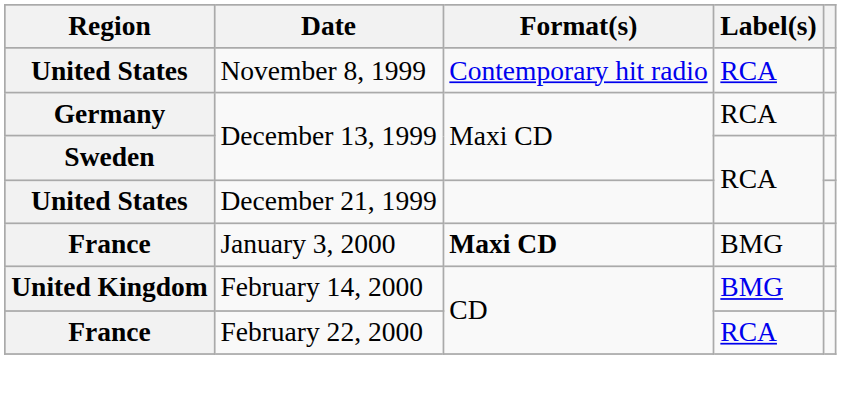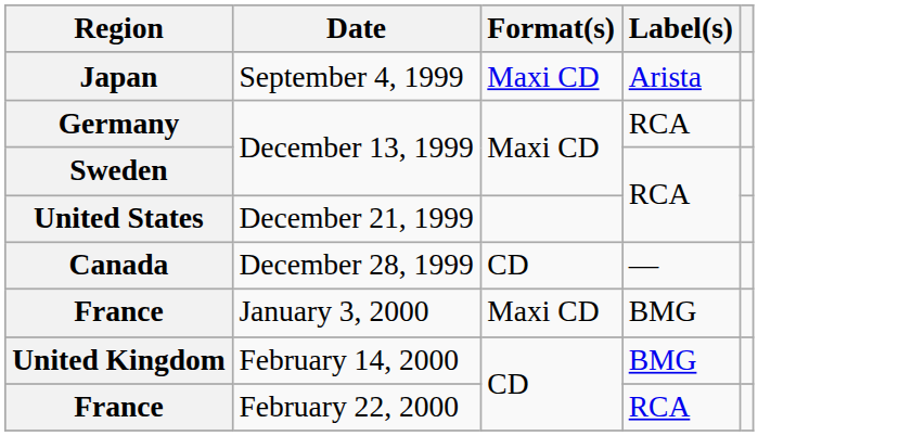+ row: Japan | September 4, 1999 | Maxi CD | Arista
- row: United States | November 8, 1999 | Contemporary hit radio | RCA
+ row: Canada | December 28, 1999 | CD | —
January 3, 2000 | Format(s): bold -> normal
